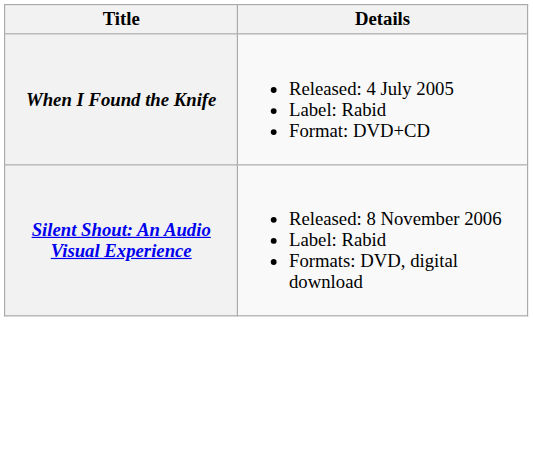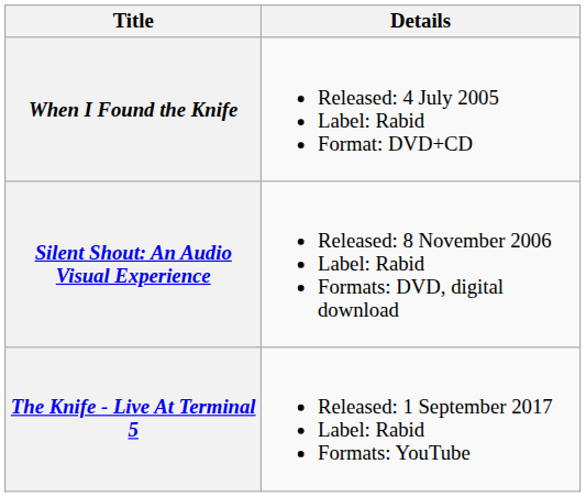+ row: The Knife - Live At Terminal 5 | Released: 1 September 2017 Label: Rabid Formats: YouTube
